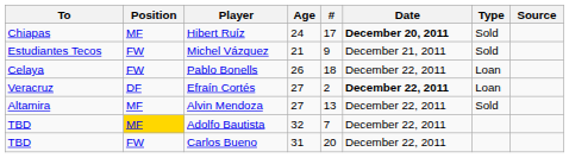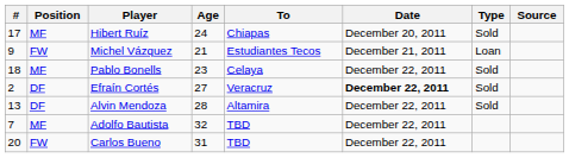columns swapped: # <-> To
Hibert Ruíz | Date: bold -> normal
Michel Vázquez | Type: Sold -> Loan
Pablo Bonells | Position: FW -> MF
Pablo Bonells | Age: 26 -> 23
Pablo Bonells | Type: Loan -> Sold
Efraín Cortés | Type: Loan -> Sold
Alvin Mendoza | Position: MF -> DF
Alvin Mendoza | Age: 27 -> 28
Adolfo Bautista | Position: gold background -> no background
